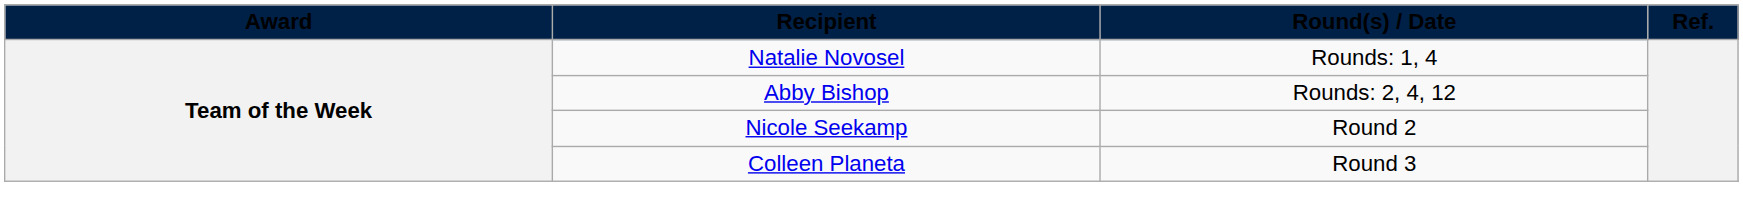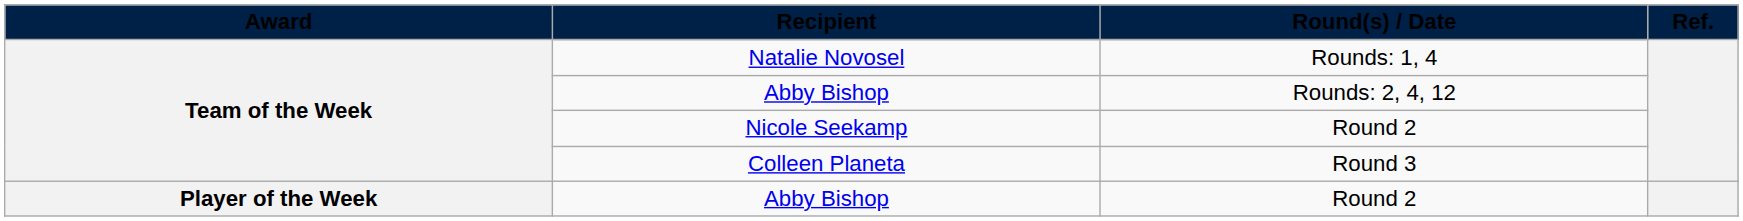+ row: Player of the Week | Abby Bishop | Round 2
